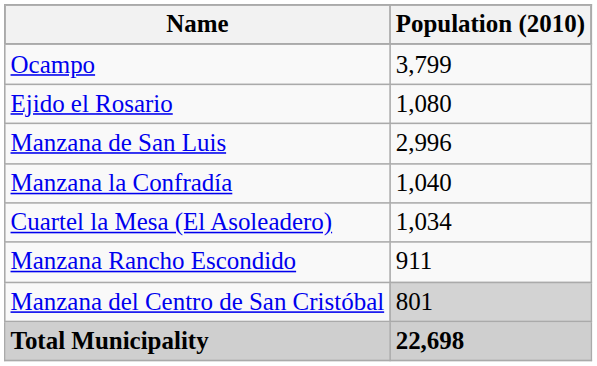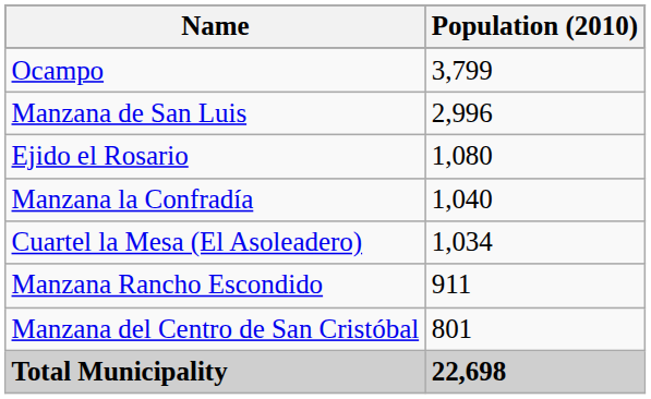rows swapped: Manzana de San Luis <-> Ejido el Rosario
Manzana del Centro de San Cristóbal | Population (2010): lightgrey background -> no background
